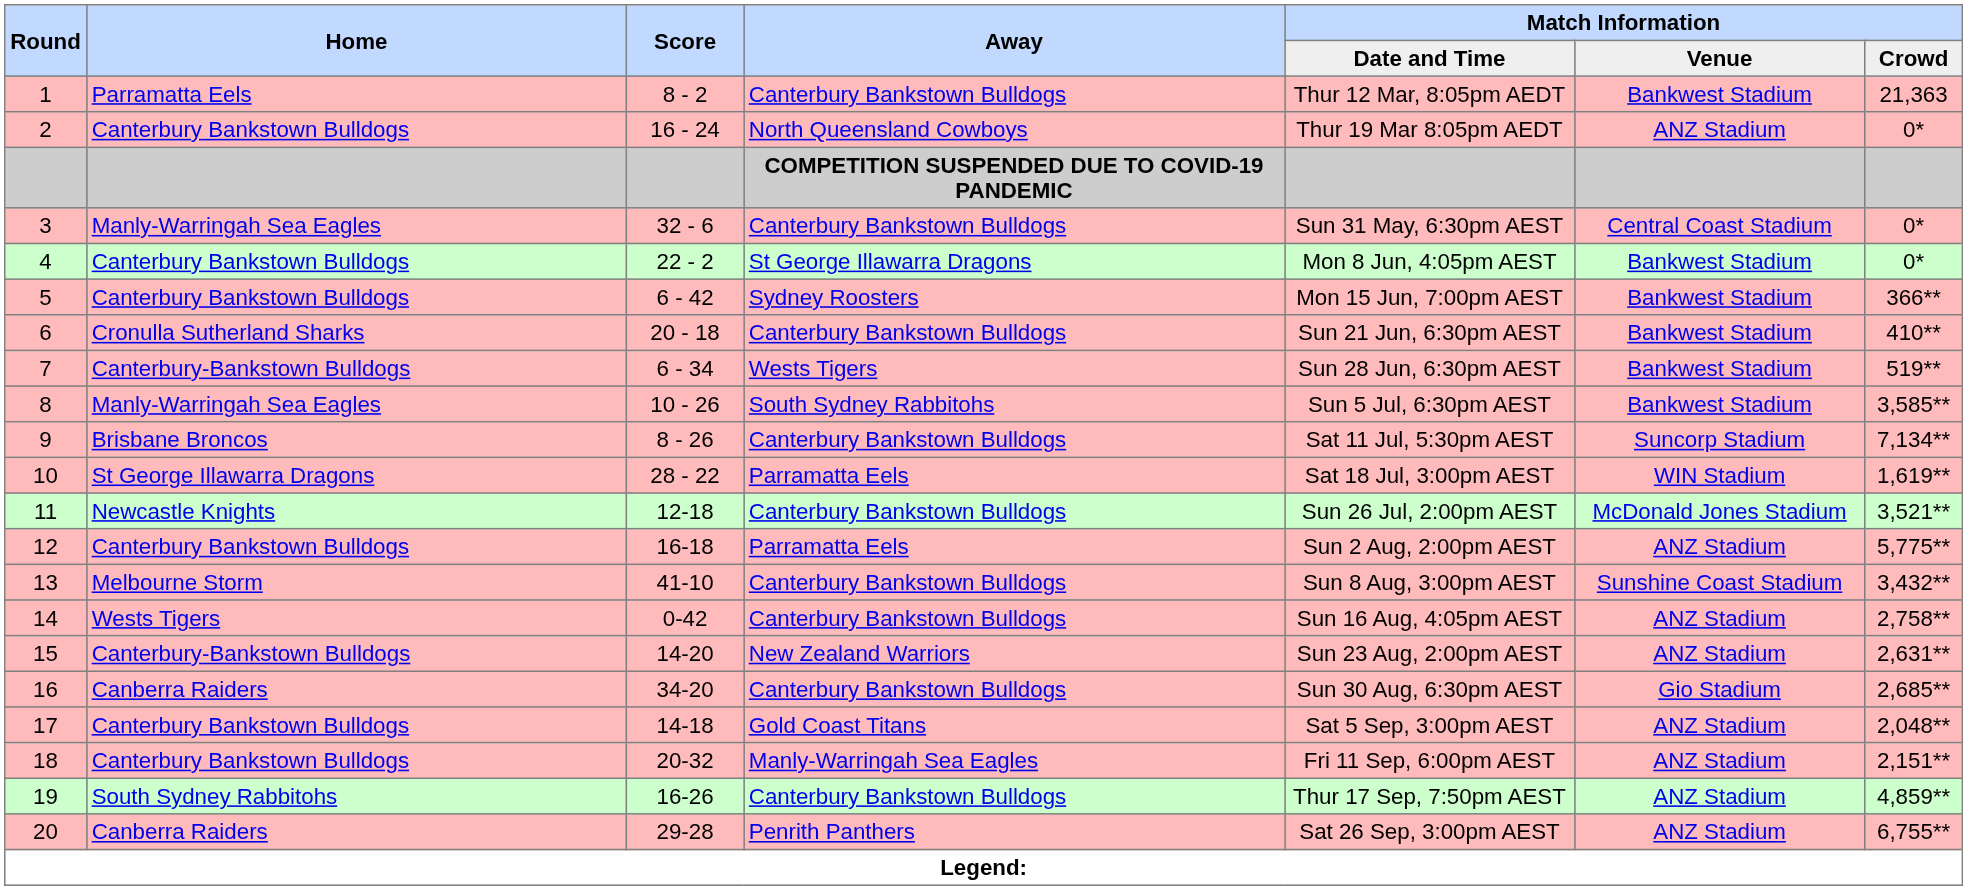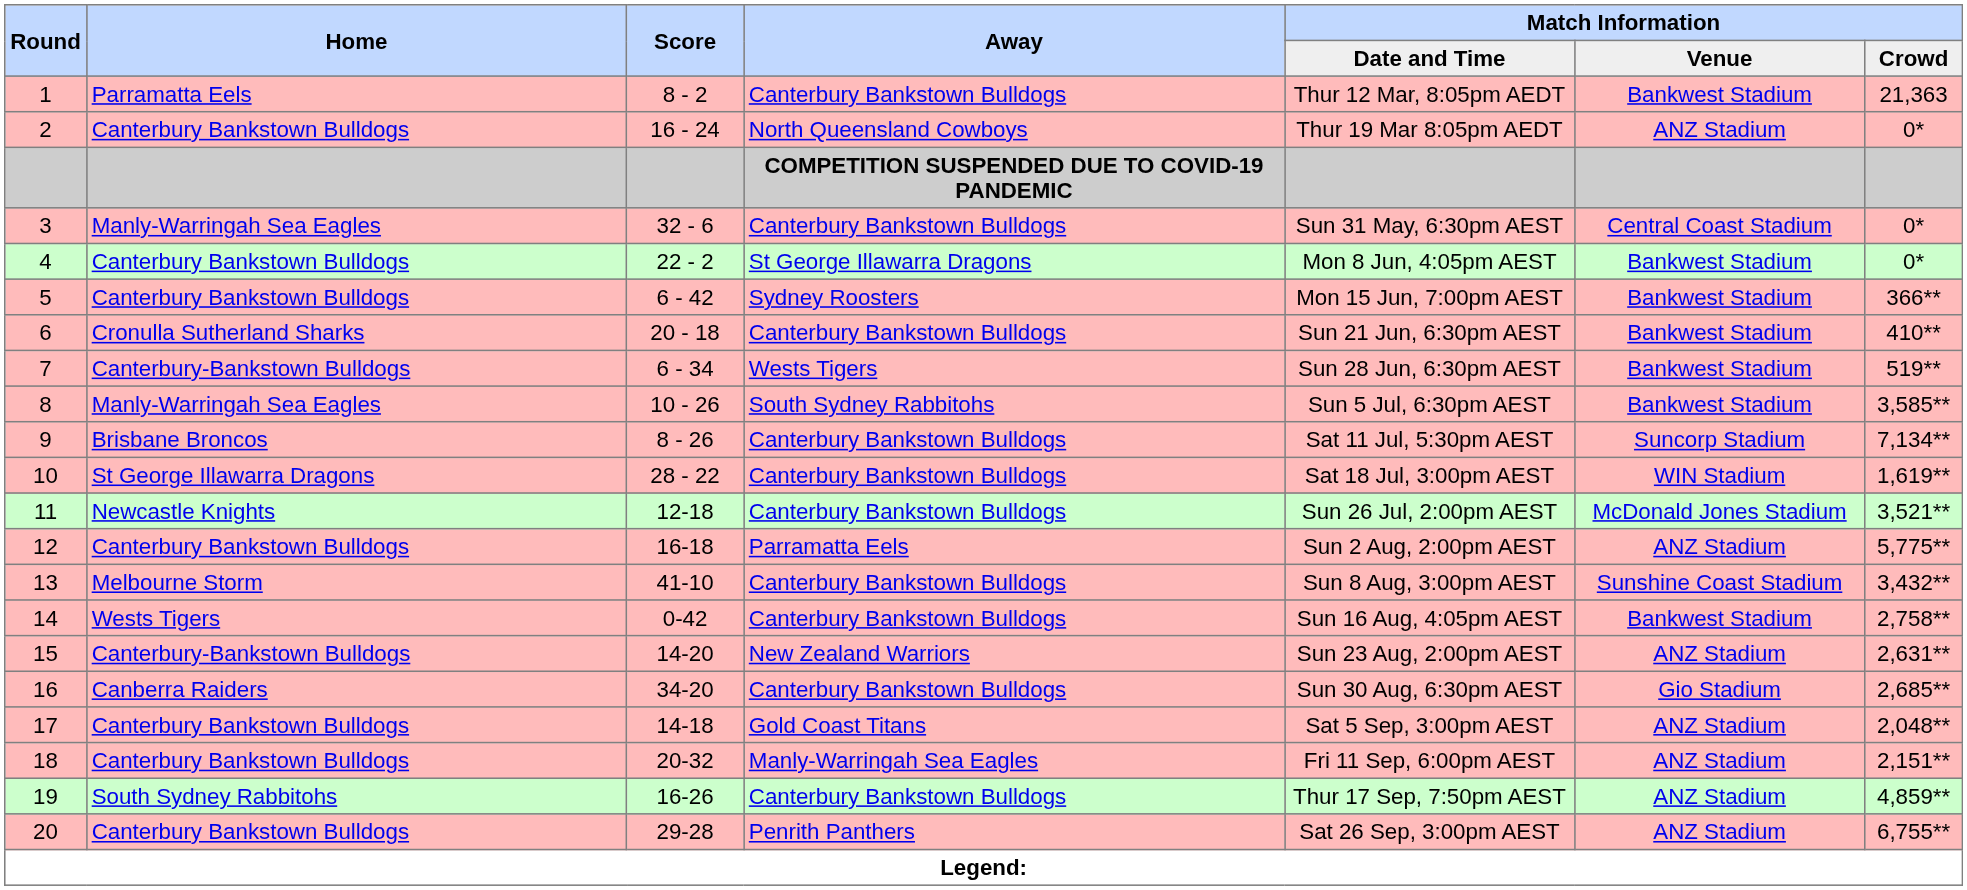10 | Away: Parramatta Eels -> Canterbury Bankstown Bulldogs
14 | Match Information / Venue: ANZ Stadium -> Bankwest Stadium
20 | Home: Canberra Raiders -> Canterbury Bankstown Bulldogs
